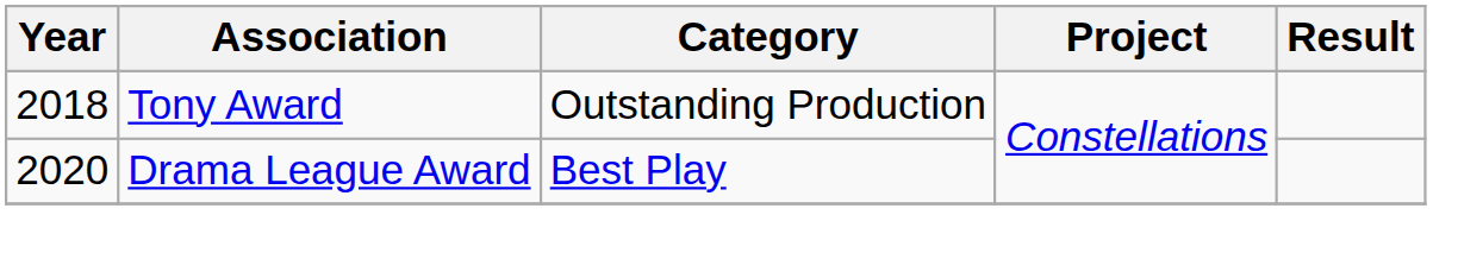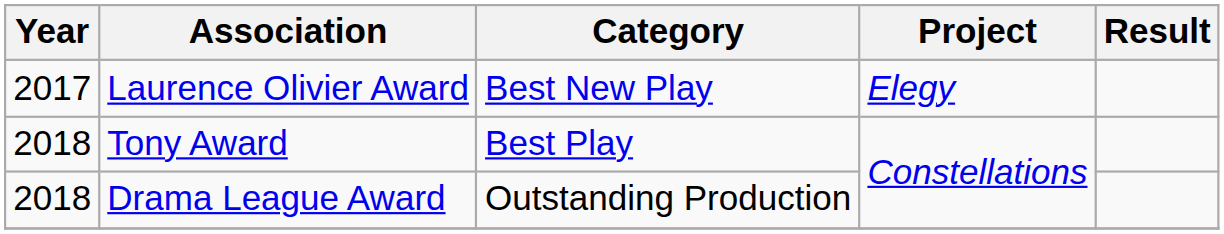+ row: 2017 | Laurence Olivier Award | Best New Play | Elegy
Tony Award | Category: Outstanding Production -> Best Play
Drama League Award | Year: 2020 -> 2018
Drama League Award | Category: Best Play -> Outstanding Production
